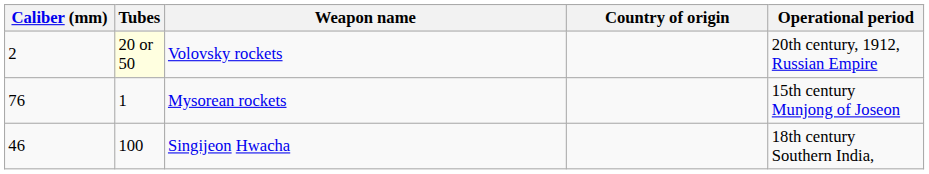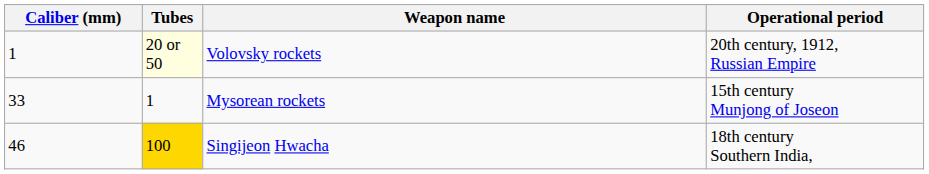- column: Country of origin
Volovsky rockets | Caliber (mm): 2 -> 1
Mysorean rockets | Caliber (mm): 76 -> 33
Singijeon Hwacha | Tubes: no background -> gold background
